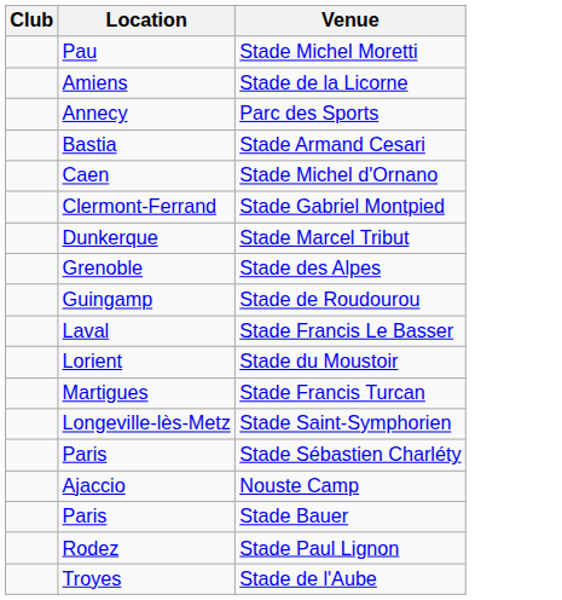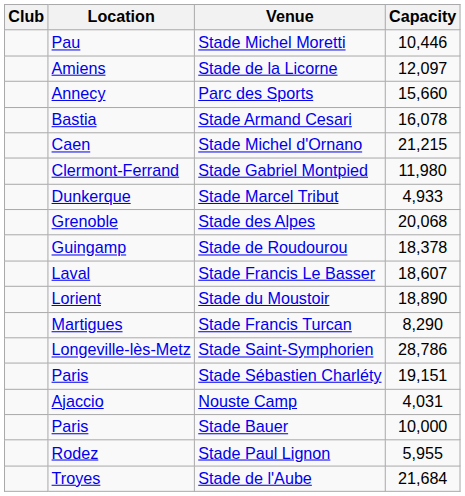+ column: Capacity | 10,446 | 12,097 | 15,660 | 16,078 | 21,215 | 11,980 | 4,933 | 20,068 | 18,378 | 18,607 | 18,890 | 8,290 | 28,786 | 19,151 | 4,031 | 10,000 | 5,955 | 21,684
